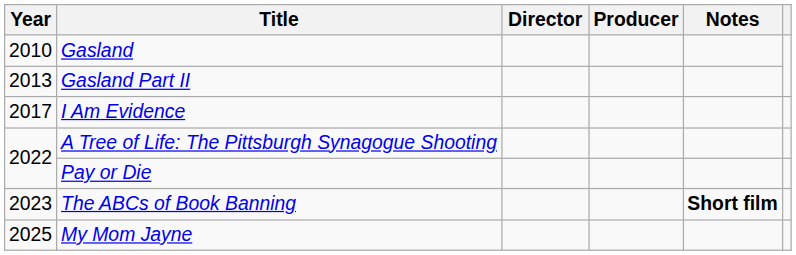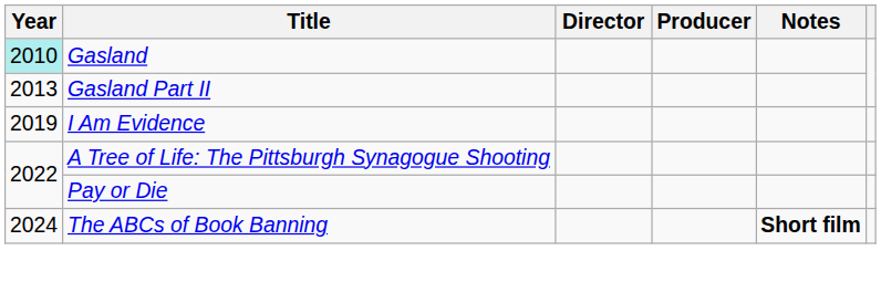Gasland | Year: no background -> paleturquoise background
I Am Evidence | Year: 2017 -> 2019
The ABCs of Book Banning | Year: 2023 -> 2024
- row: 2025 | My Mom Jayne
